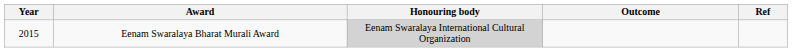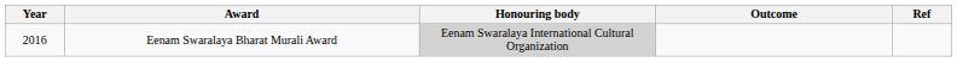Eenam Swaralaya Bharat Murali Award | Year: 2015 -> 2016
